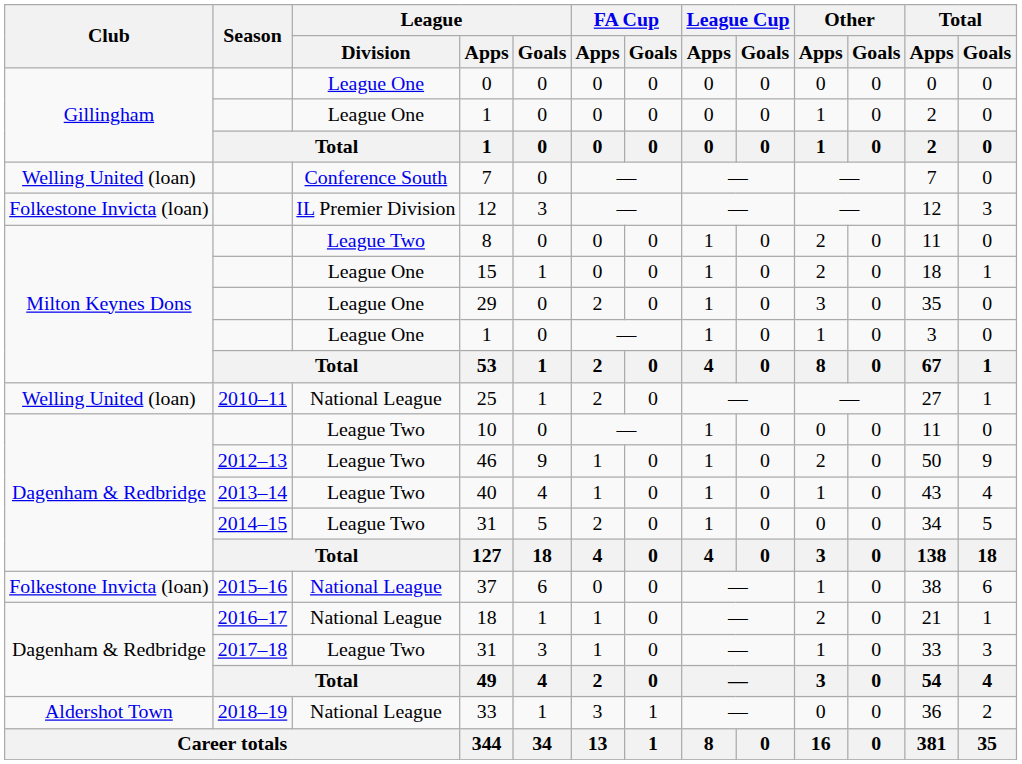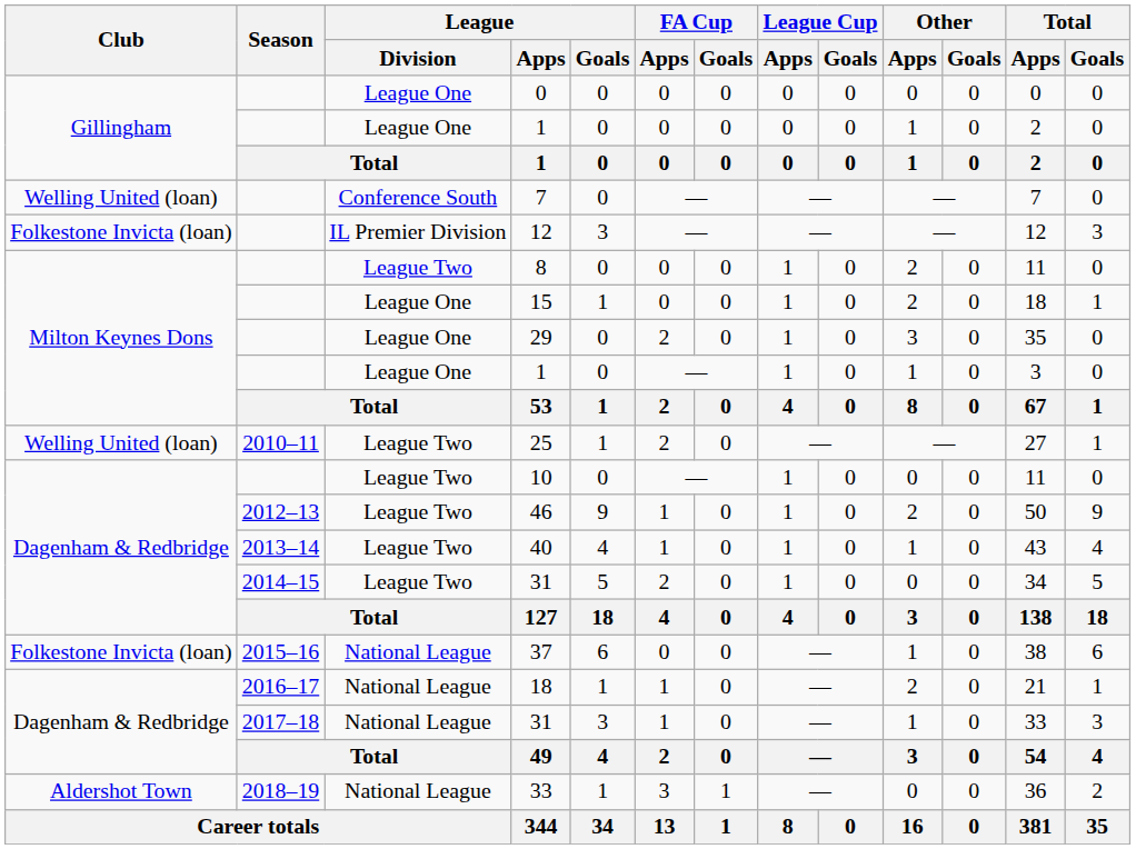25 | League / Division: National League -> League Two
2017–18 / 31 | League / Division: League Two -> National League
